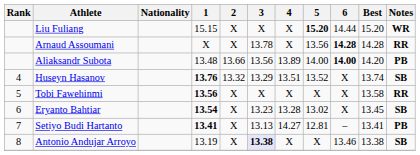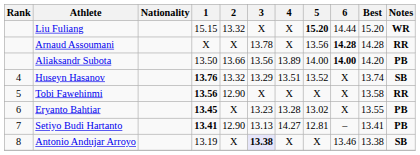Liu Fuliang | 2: X -> 13.32
Aliaksandr Subota | 1: 13.48 -> 13.50
Tobi Fawehinmi | 2: X -> 12.90
Eryanto Bahtiar | 1: 13.54 -> 13.45
Eryanto Bahtiar | Best: 13.45 -> 13.55
Eryanto Bahtiar | Notes: SB -> PB
Setiyo Budi Hartanto | 2: X -> 12.90
